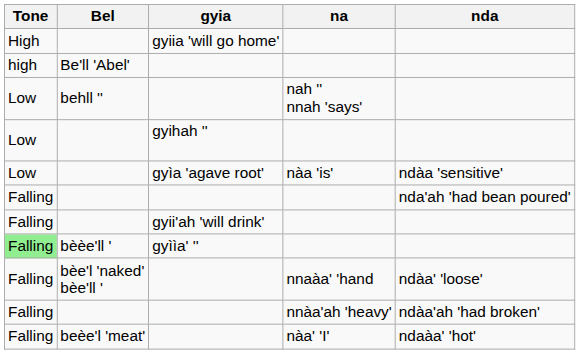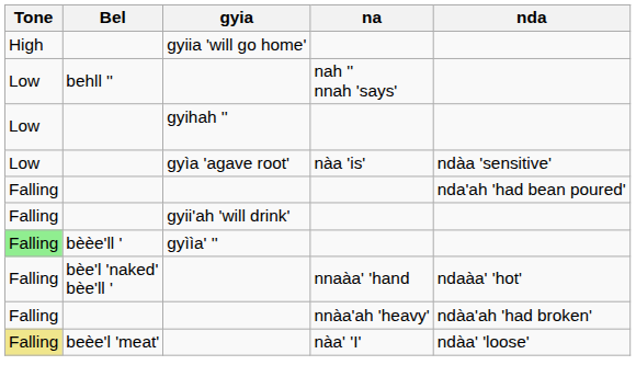- row: high | Be'll 'Abel'
bèe'l 'naked' bèe'll ' | nda: ndàa' 'loose' -> ndaàa' 'hot'
beèe'l 'meat' | Tone: no background -> khaki background
beèe'l 'meat' | nda: ndaàa' 'hot' -> ndàa' 'loose'
